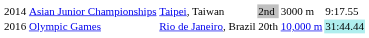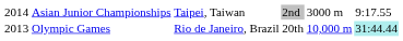Olympic Games | column 1: 2016 -> 2013
